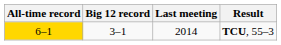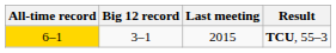TCU, 55–3 | Last meeting: 2014 -> 2015
